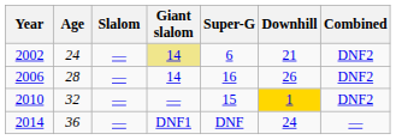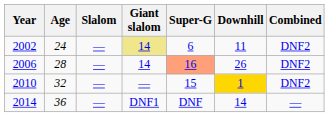2002 | Downhill: 21 -> 11
2006 | Super-G: no background -> lightsalmon background
2014 | Downhill: 24 -> 14
